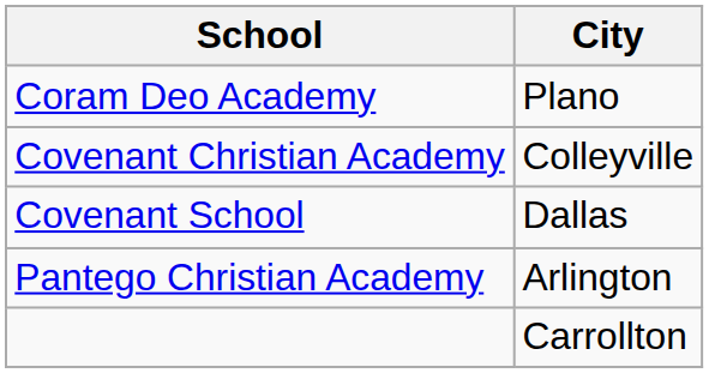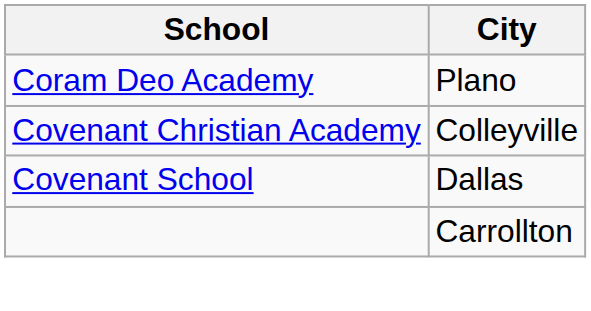- row: Pantego Christian Academy | Arlington
